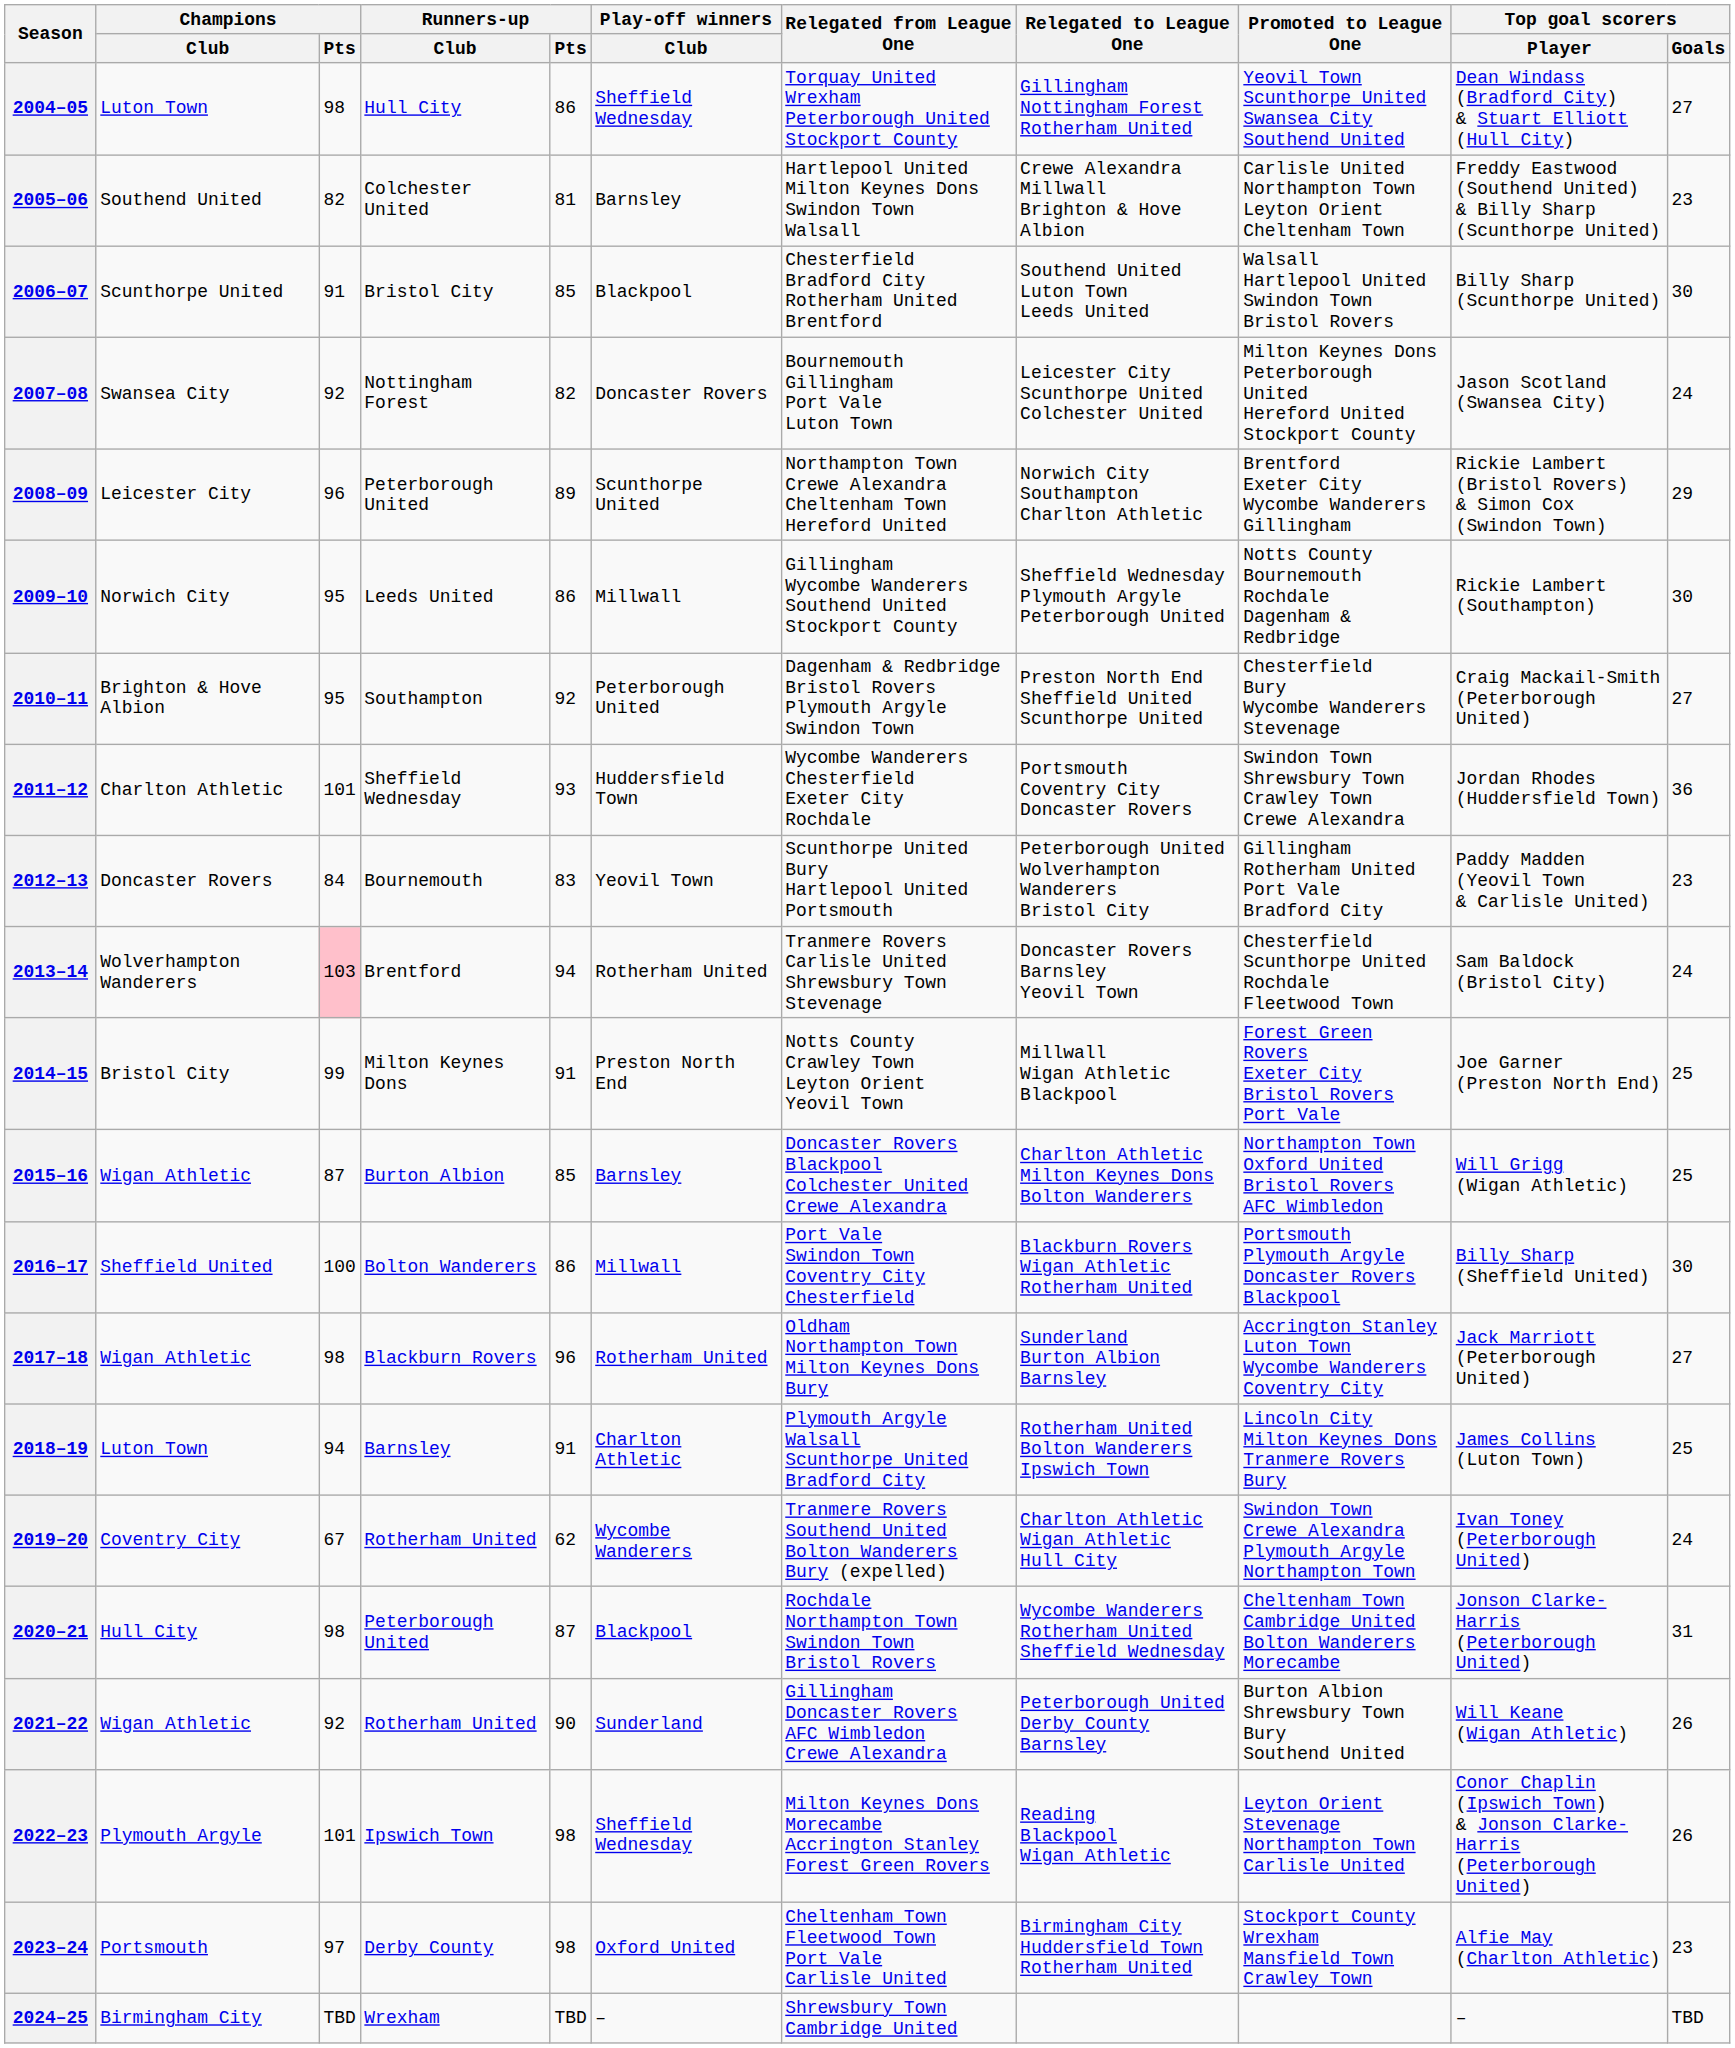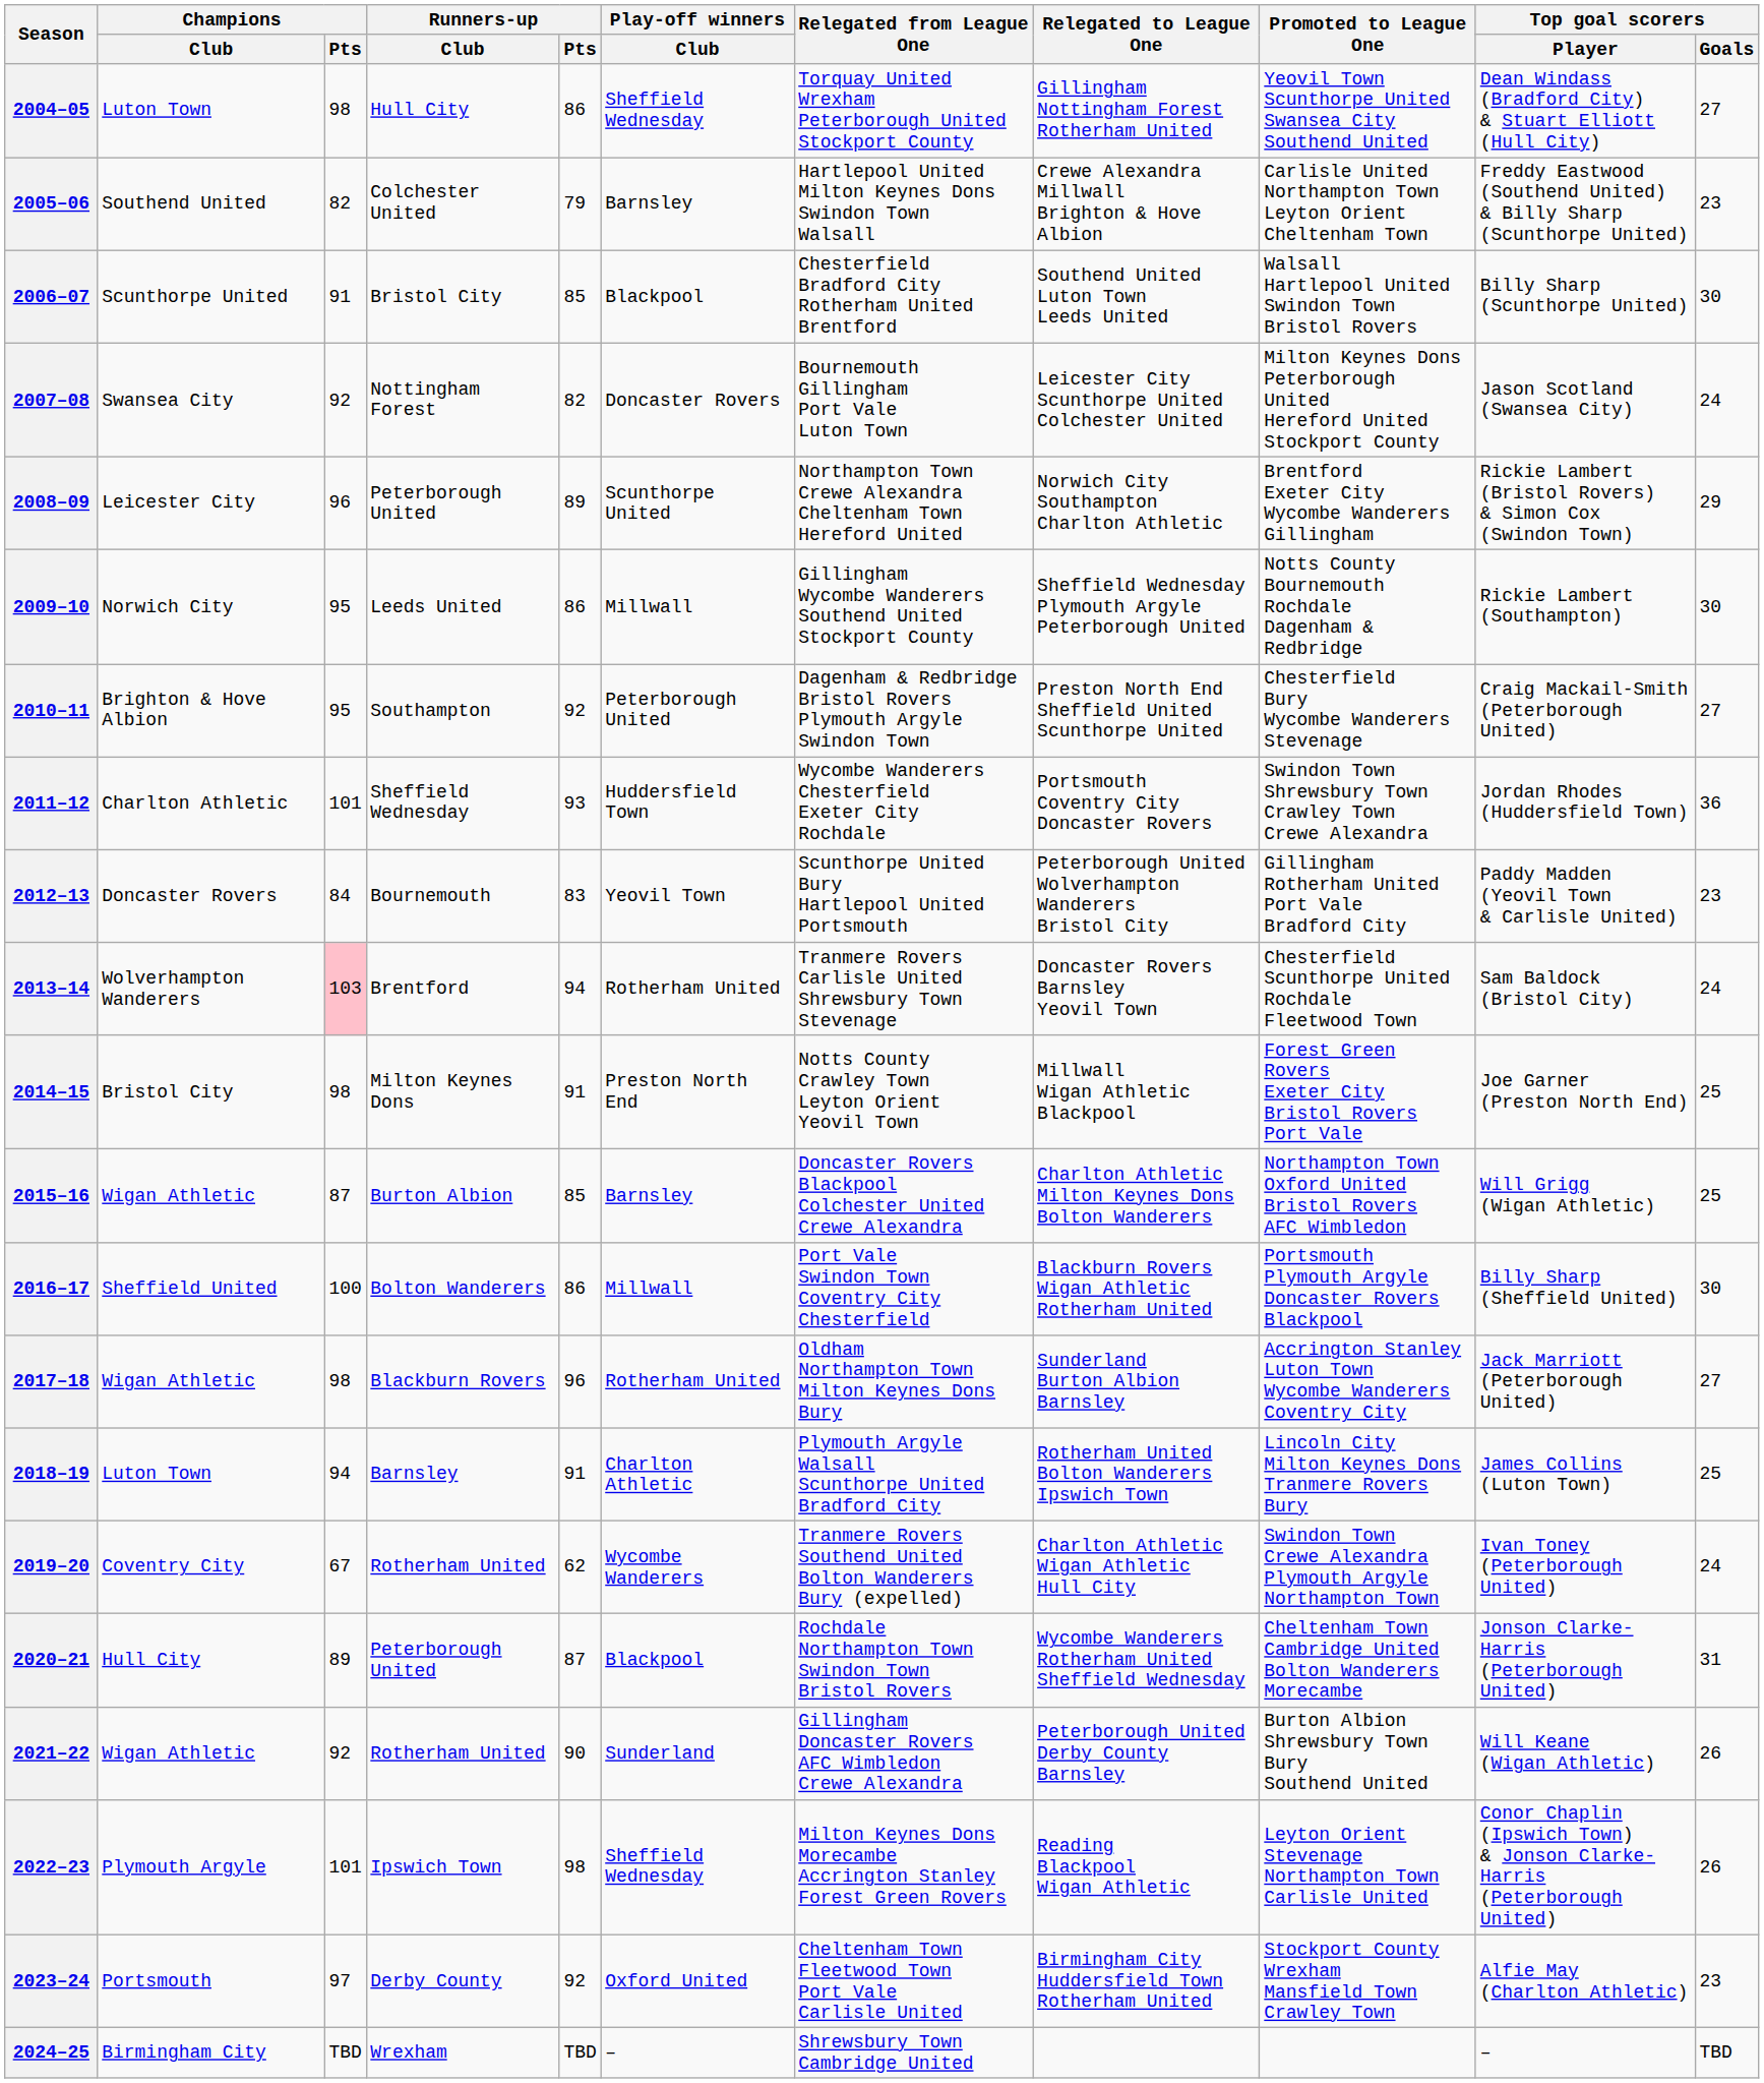2005–06 | Runners-up / Pts: 81 -> 79
2014–15 | Champions / Pts: 99 -> 98
2020–21 | Champions / Pts: 98 -> 89
2023–24 | Runners-up / Pts: 98 -> 92
